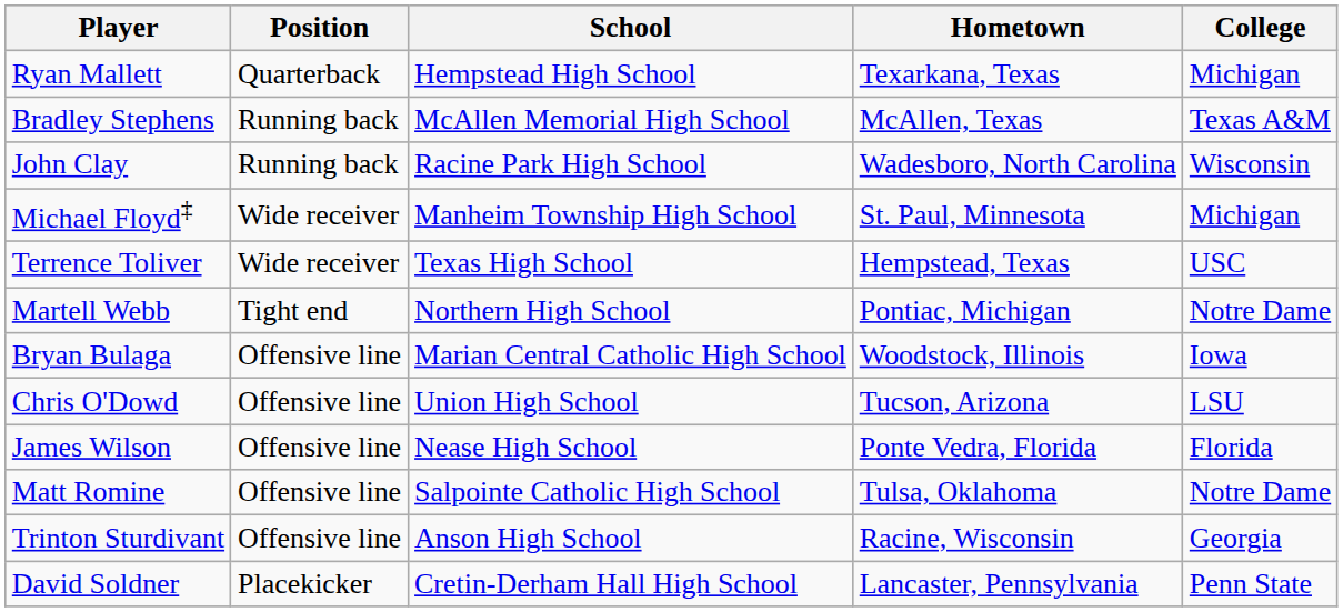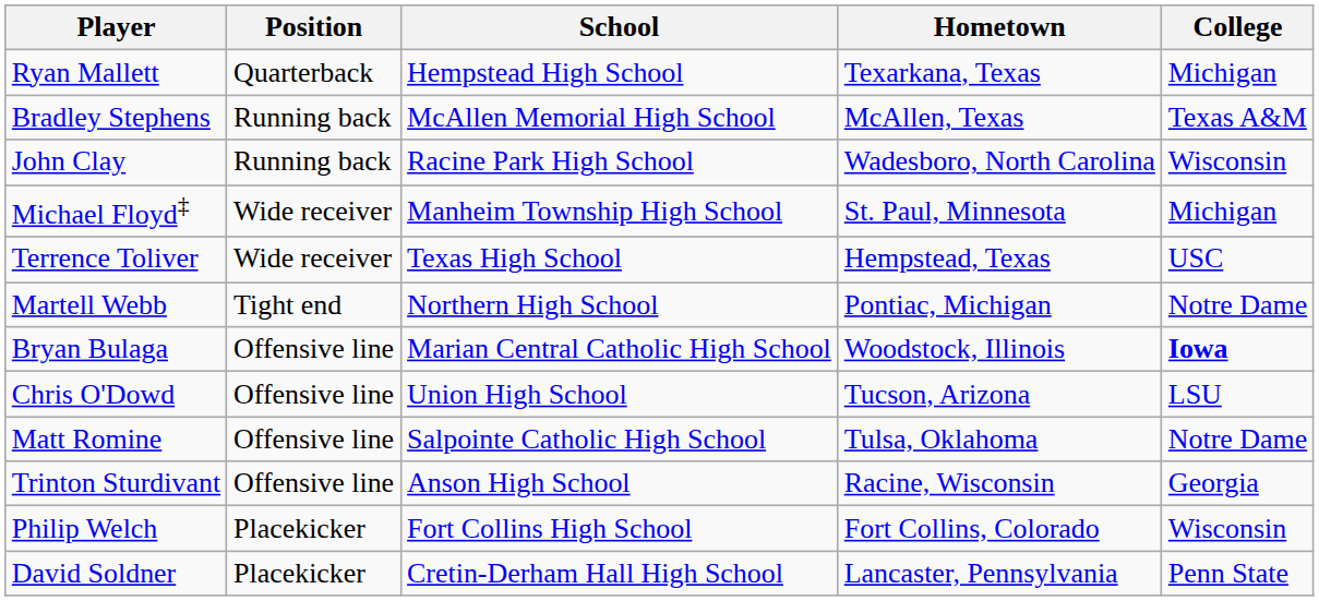Bryan Bulaga | College: normal -> bold
- row: James Wilson | Offensive line | Nease High School | Ponte Vedra, Florida | Florida
+ row: Philip Welch | Placekicker | Fort Collins High School | Fort Collins, Colorado | Wisconsin
